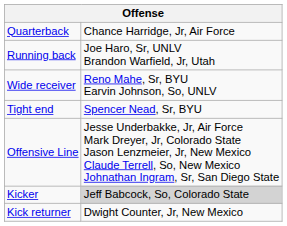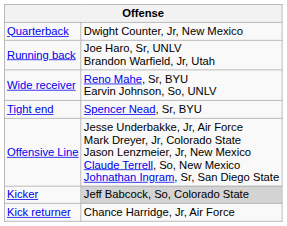Quarterback | column 2: Chance Harridge, Jr, Air Force -> Dwight Counter, Jr, New Mexico
Kick returner | column 2: Dwight Counter, Jr, New Mexico -> Chance Harridge, Jr, Air Force
